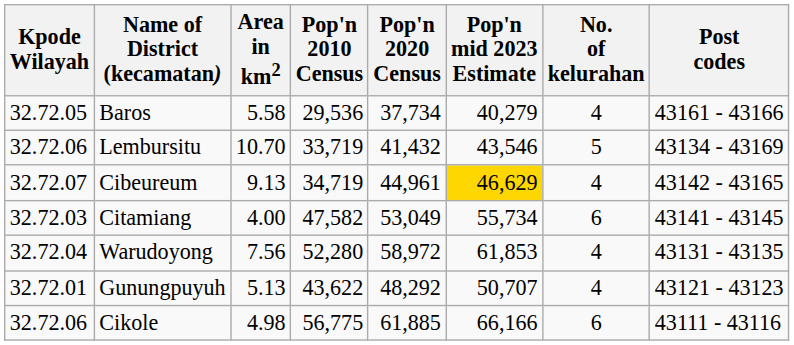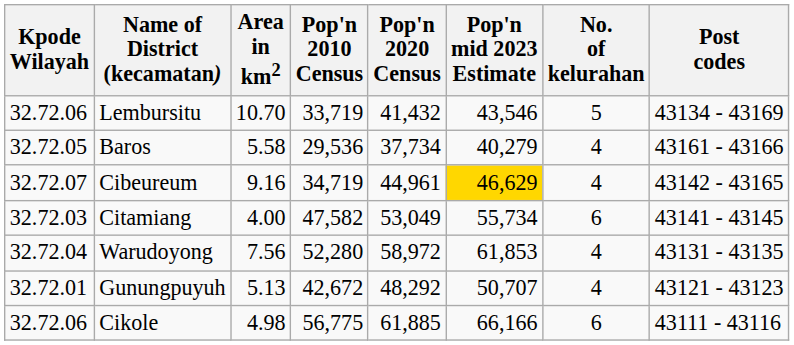rows swapped: Baros <-> Lembursitu
Cibeureum | Area in km2: 9.13 -> 9.16
Gunungpuyuh | Pop'n 2010 Census: 43,622 -> 42,672
